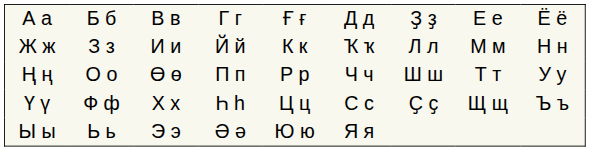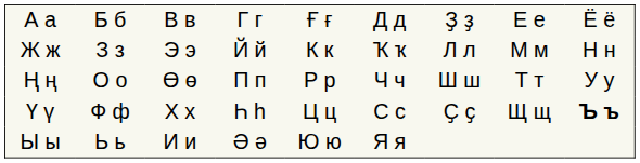Ж ж | column 3: И и -> Э э
Ү ү | column 9: normal -> bold
Ы ы | column 3: Э э -> И и
